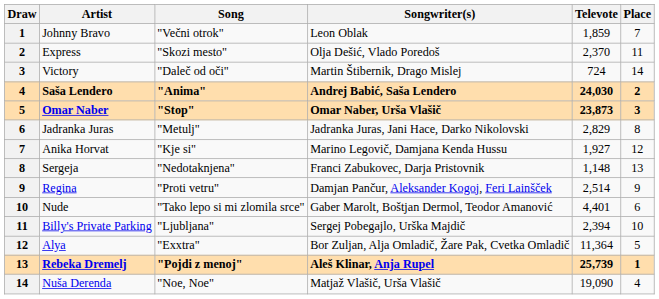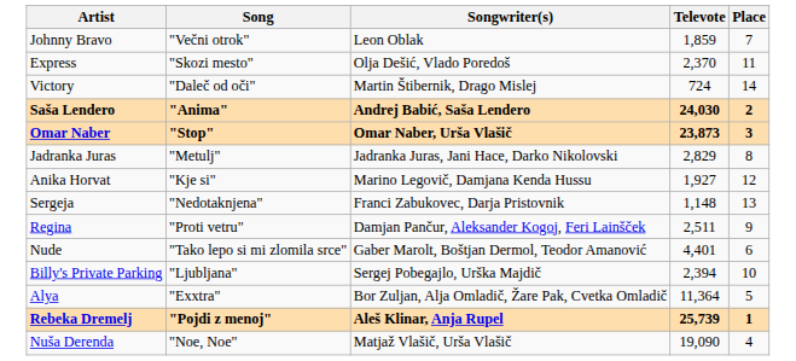- column: Draw | 1 | 2 | 3 | 4 | 5 | 6 | 7 | 8 | 9 | 10 | 11 | 12 | 13 | 14
Regina | Televote: 2,514 -> 2,511
